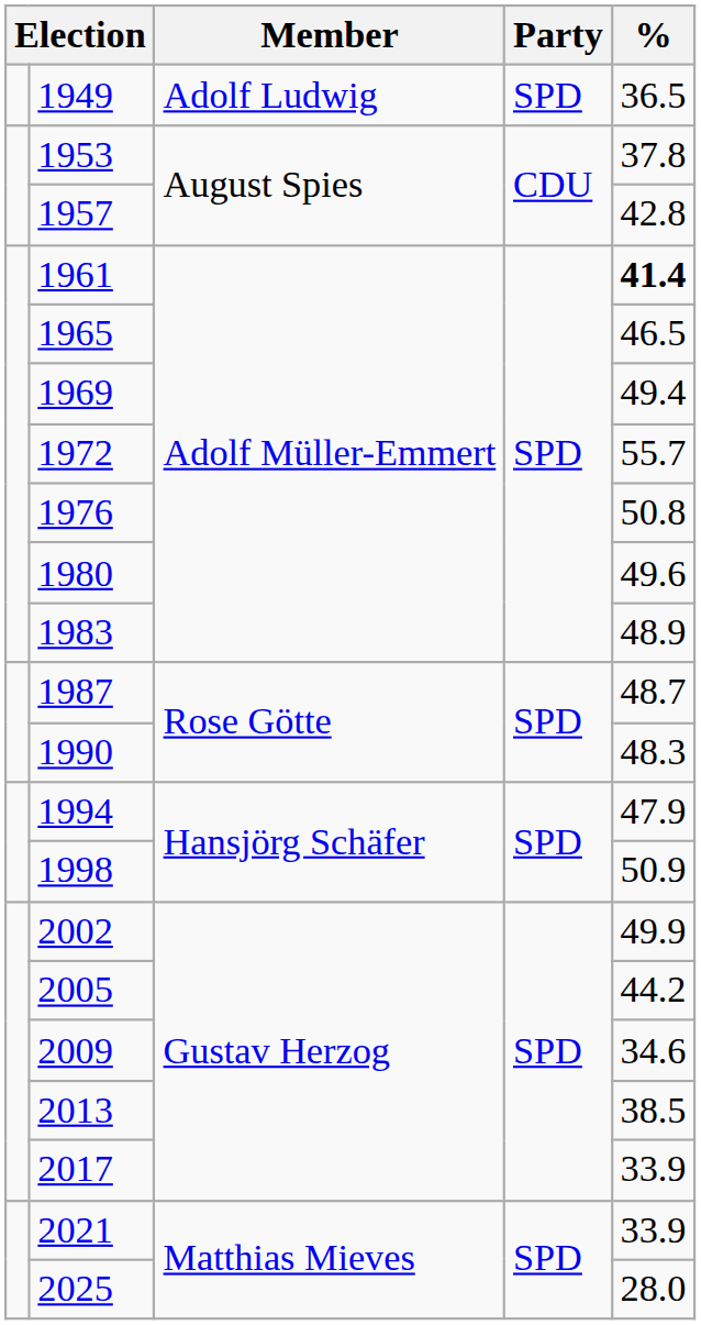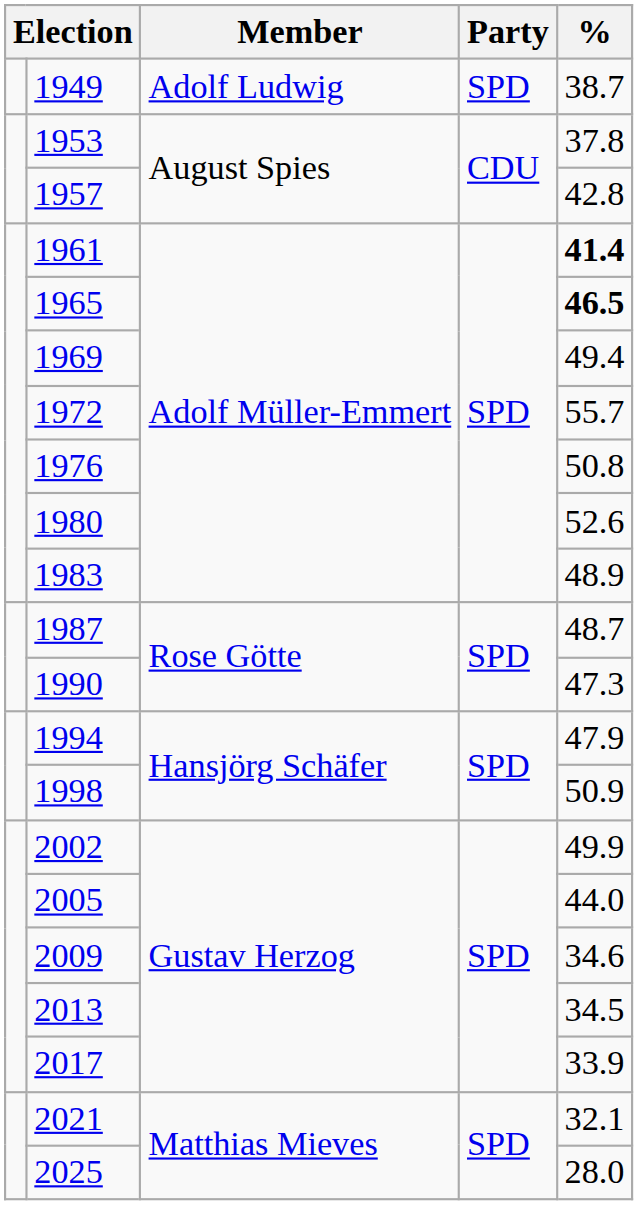1949 | %: 36.5 -> 38.7
1965 | %: normal -> bold
1980 | %: 49.6 -> 52.6
1990 | %: 48.3 -> 47.3
2005 | %: 44.2 -> 44.0
2013 | %: 38.5 -> 34.5
2021 | %: 33.9 -> 32.1
